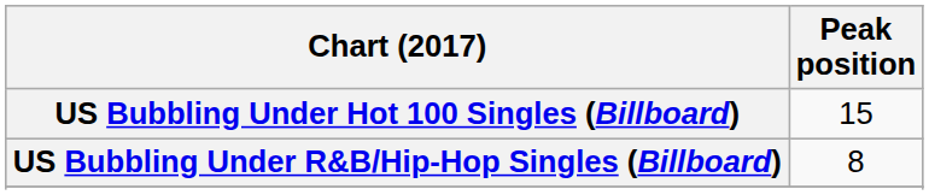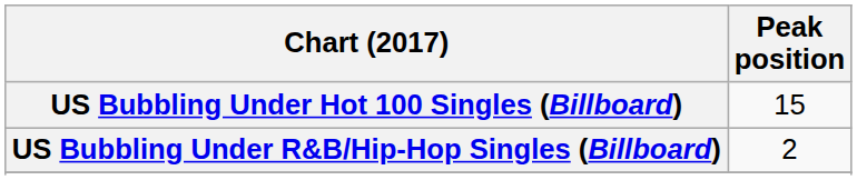US Bubbling Under R&B/Hip-Hop Singles (Billboard) | Peak position: 8 -> 2
